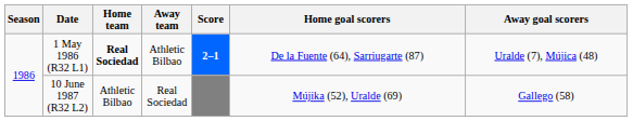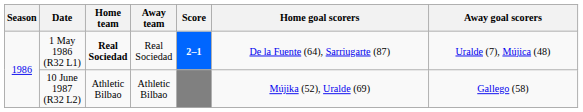1 May 1986 (R32 L1) | Away team: Athletic Bilbao -> Real Sociedad
10 June 1987 (R32 L2) | Away team: Real Sociedad -> Athletic Bilbao
